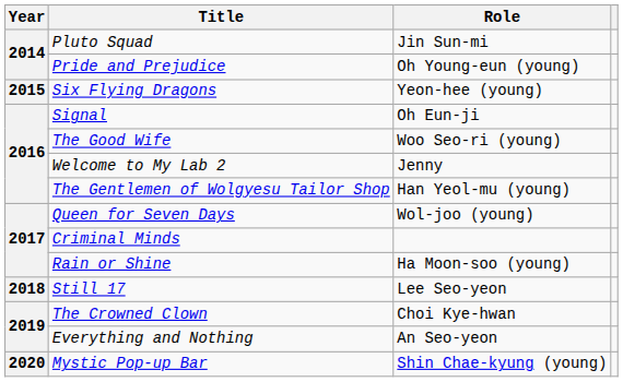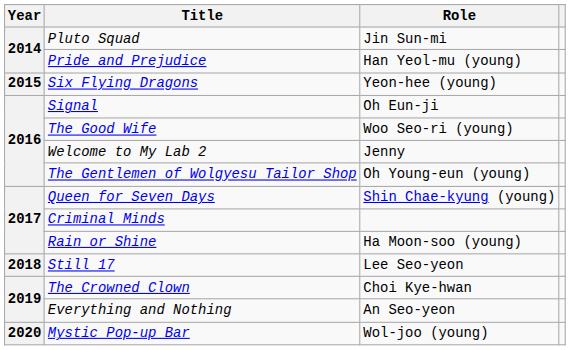Pride and Prejudice | Role: Oh Young-eun (young) -> Han Yeol-mu (young)
The Gentlemen of Wolgyesu Tailor Shop | Role: Han Yeol-mu (young) -> Oh Young-eun (young)
Queen for Seven Days | Role: Wol-joo (young) -> Shin Chae-kyung (young)
Mystic Pop-up Bar | Role: Shin Chae-kyung (young) -> Wol-joo (young)
